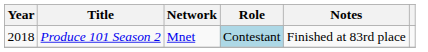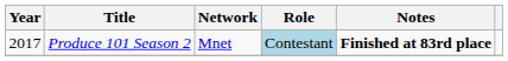Produce 101 Season 2 | Year: 2018 -> 2017
Produce 101 Season 2 | Notes: normal -> bold
